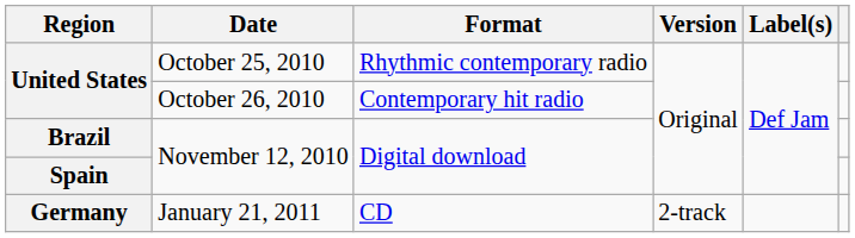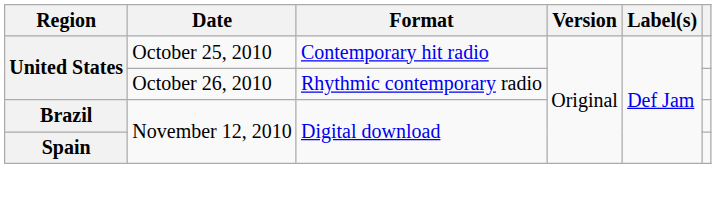United States / October 25, 2010 | Format: Rhythmic contemporary radio -> Contemporary hit radio
United States / October 26, 2010 | Format: Contemporary hit radio -> Rhythmic contemporary radio
- row: Germany | January 21, 2011 | CD | 2-track
